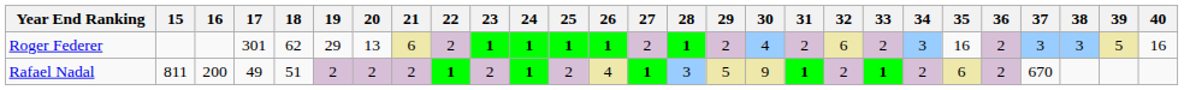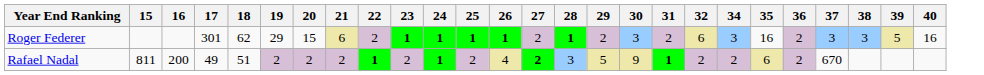- column: 33 | 2 | 1
Roger Federer | 20: 13 -> 15
Roger Federer | 30: 4 -> 3
Rafael Nadal | 27: 1 -> 2
